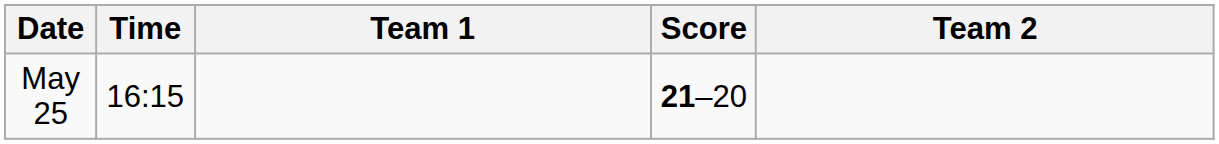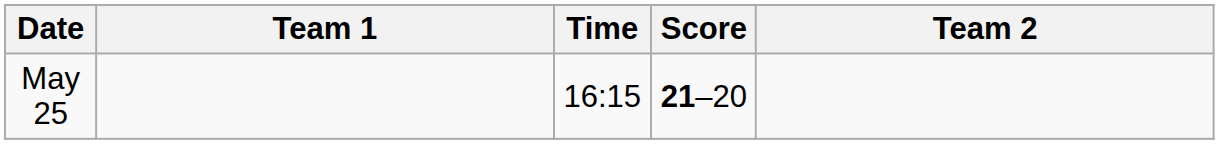columns swapped: Time <-> Team 1
